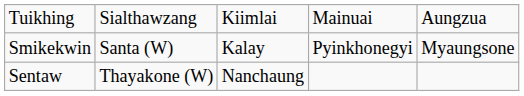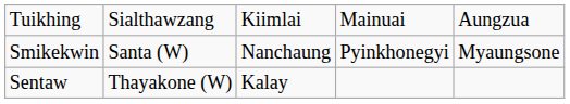Smikekwin | column 3: Kalay -> Nanchaung
Sentaw | column 3: Nanchaung -> Kalay
